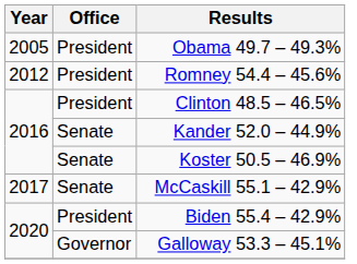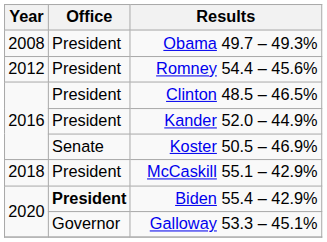Obama 49.7 – 49.3% | Year: 2005 -> 2008
Kander 52.0 – 44.9% | Office: Senate -> President
McCaskill 55.1 – 42.9% | Year: 2017 -> 2018
McCaskill 55.1 – 42.9% | Office: Senate -> President
Biden 55.4 – 42.9% | Office: normal -> bold
